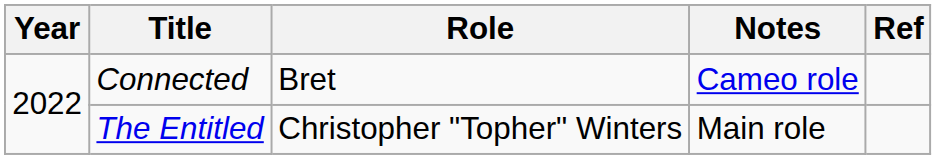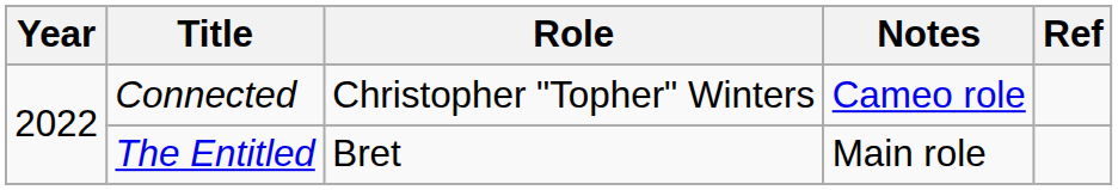Connected | Role: Bret -> Christopher "Topher" Winters
The Entitled | Role: Christopher "Topher" Winters -> Bret
